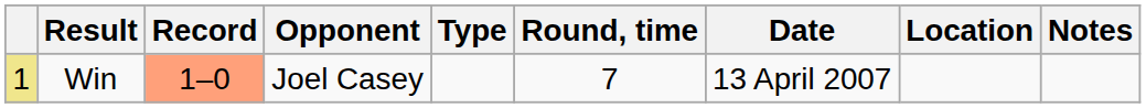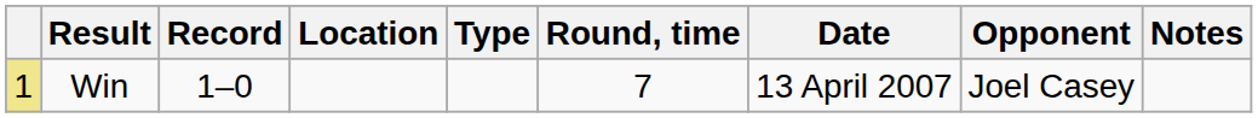columns swapped: Opponent <-> Location
Win | Record: lightsalmon background -> no background
